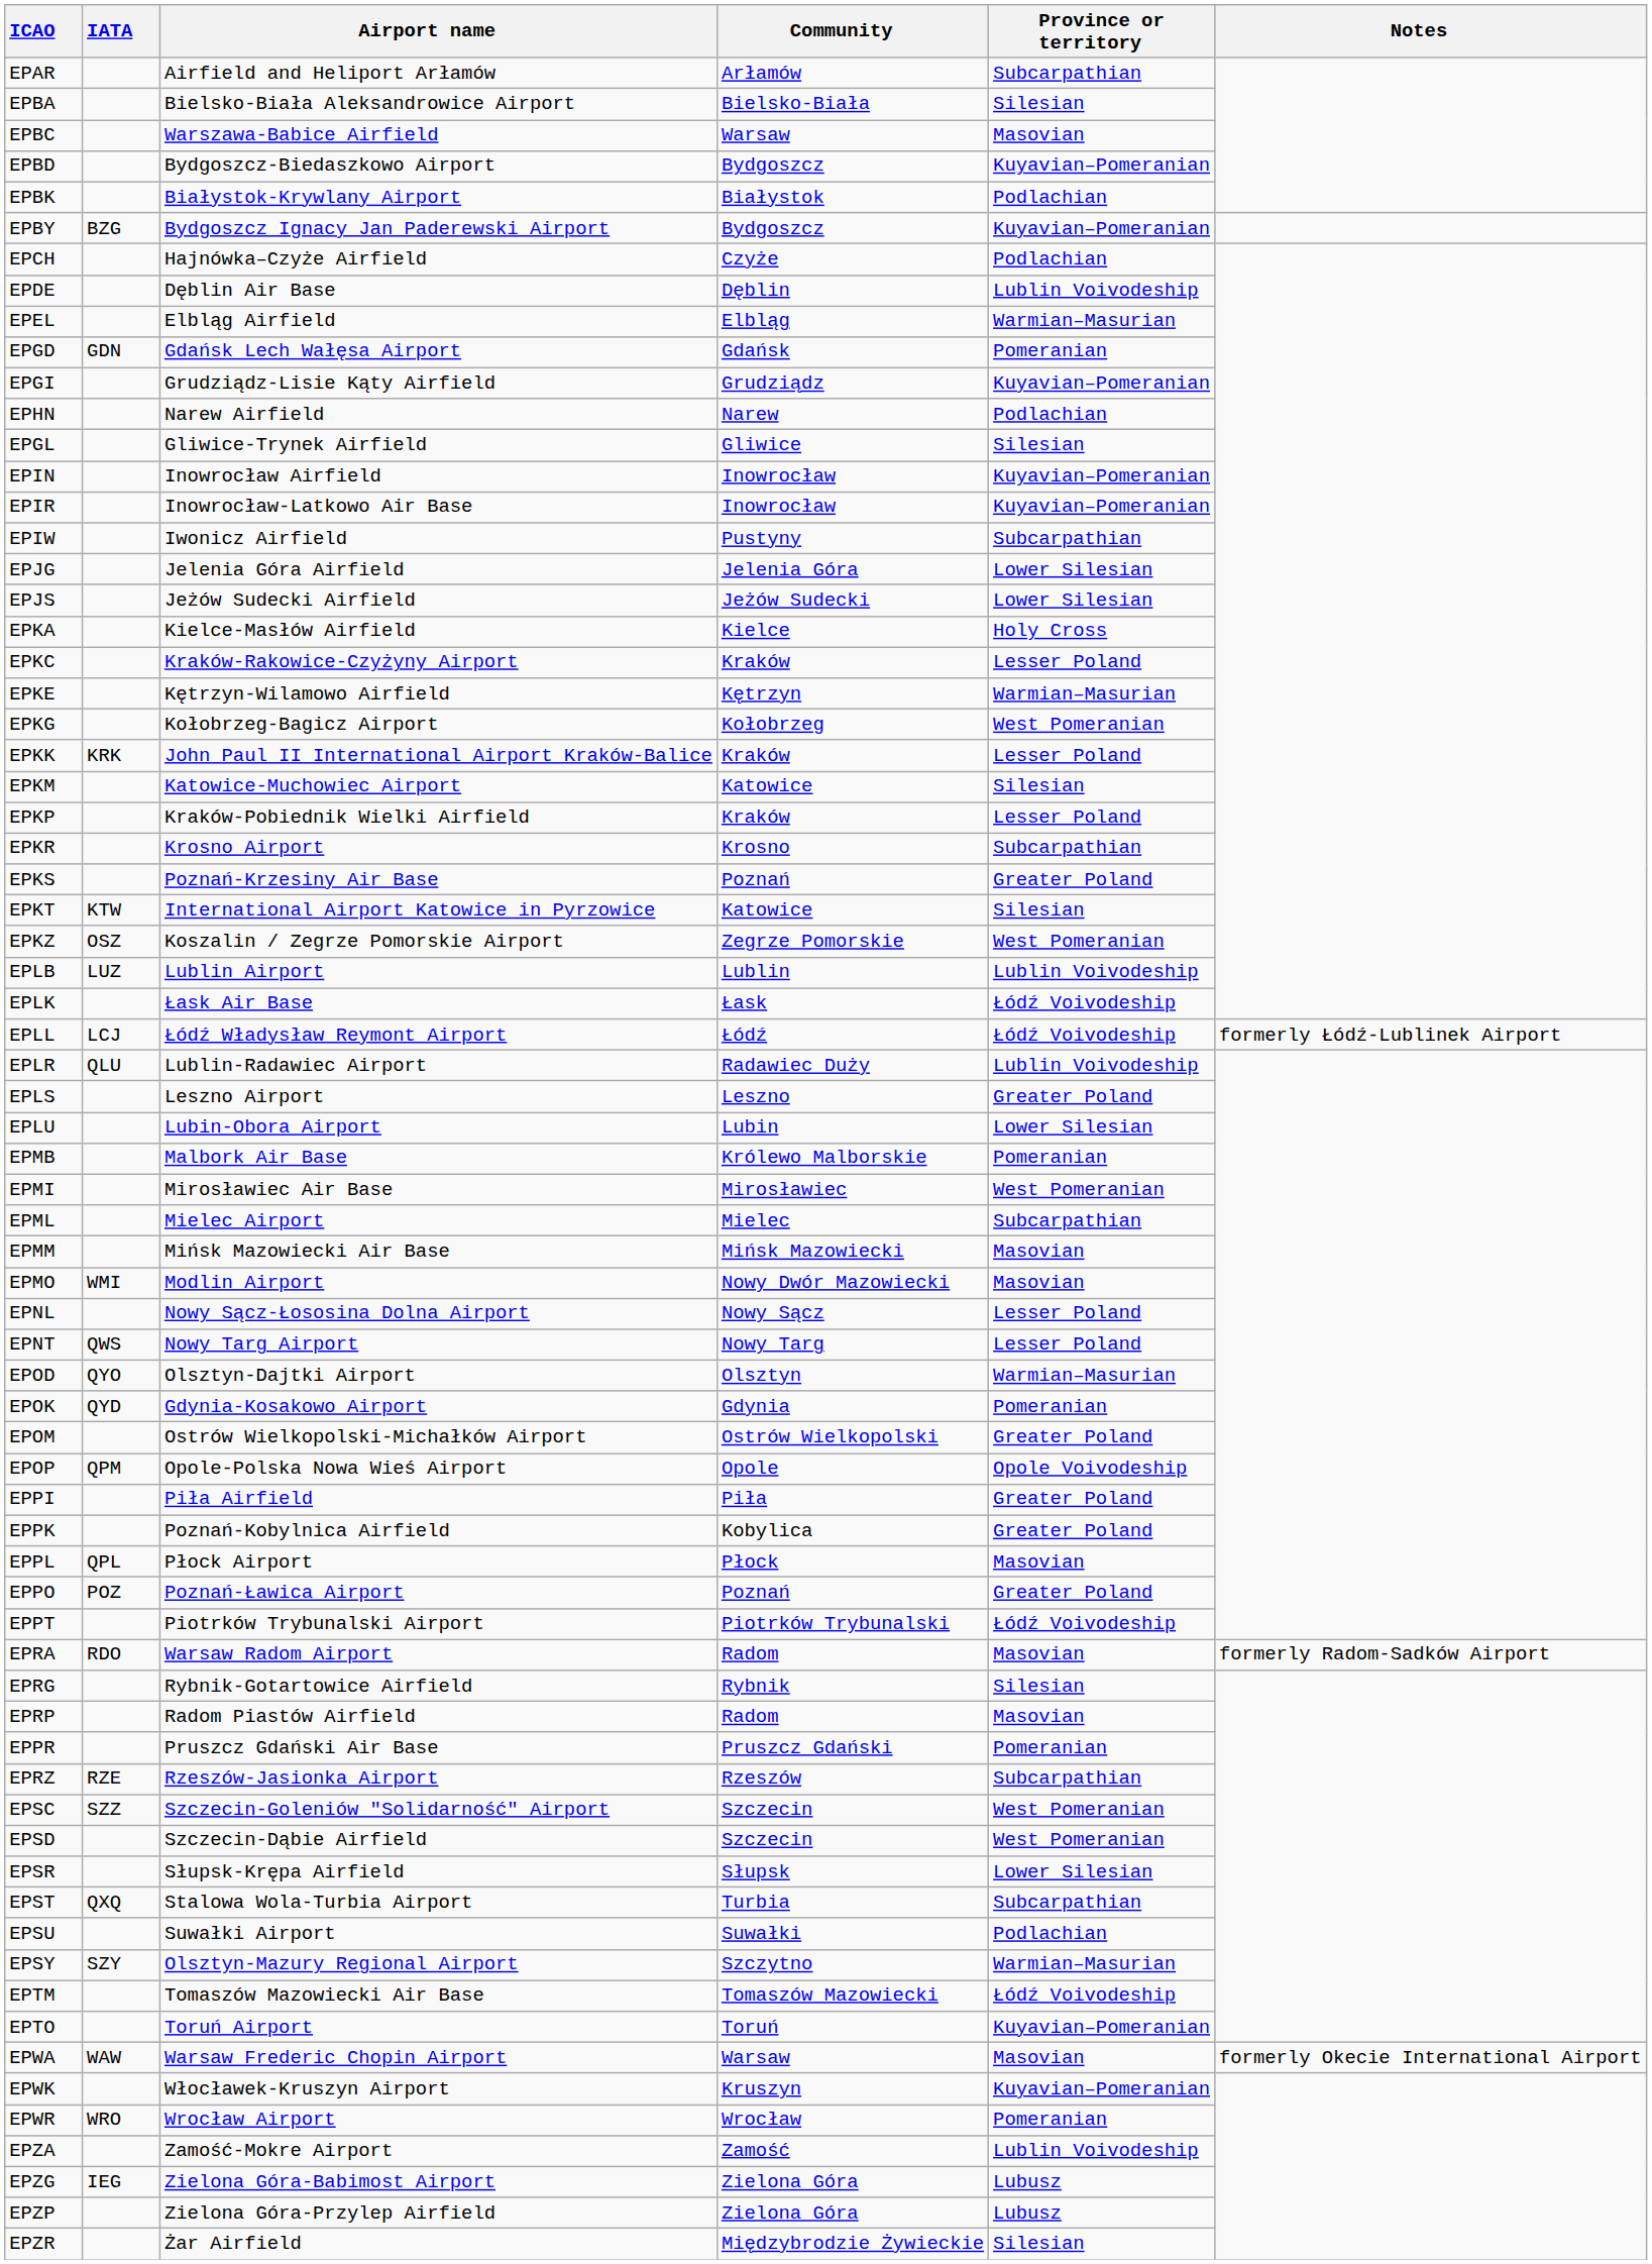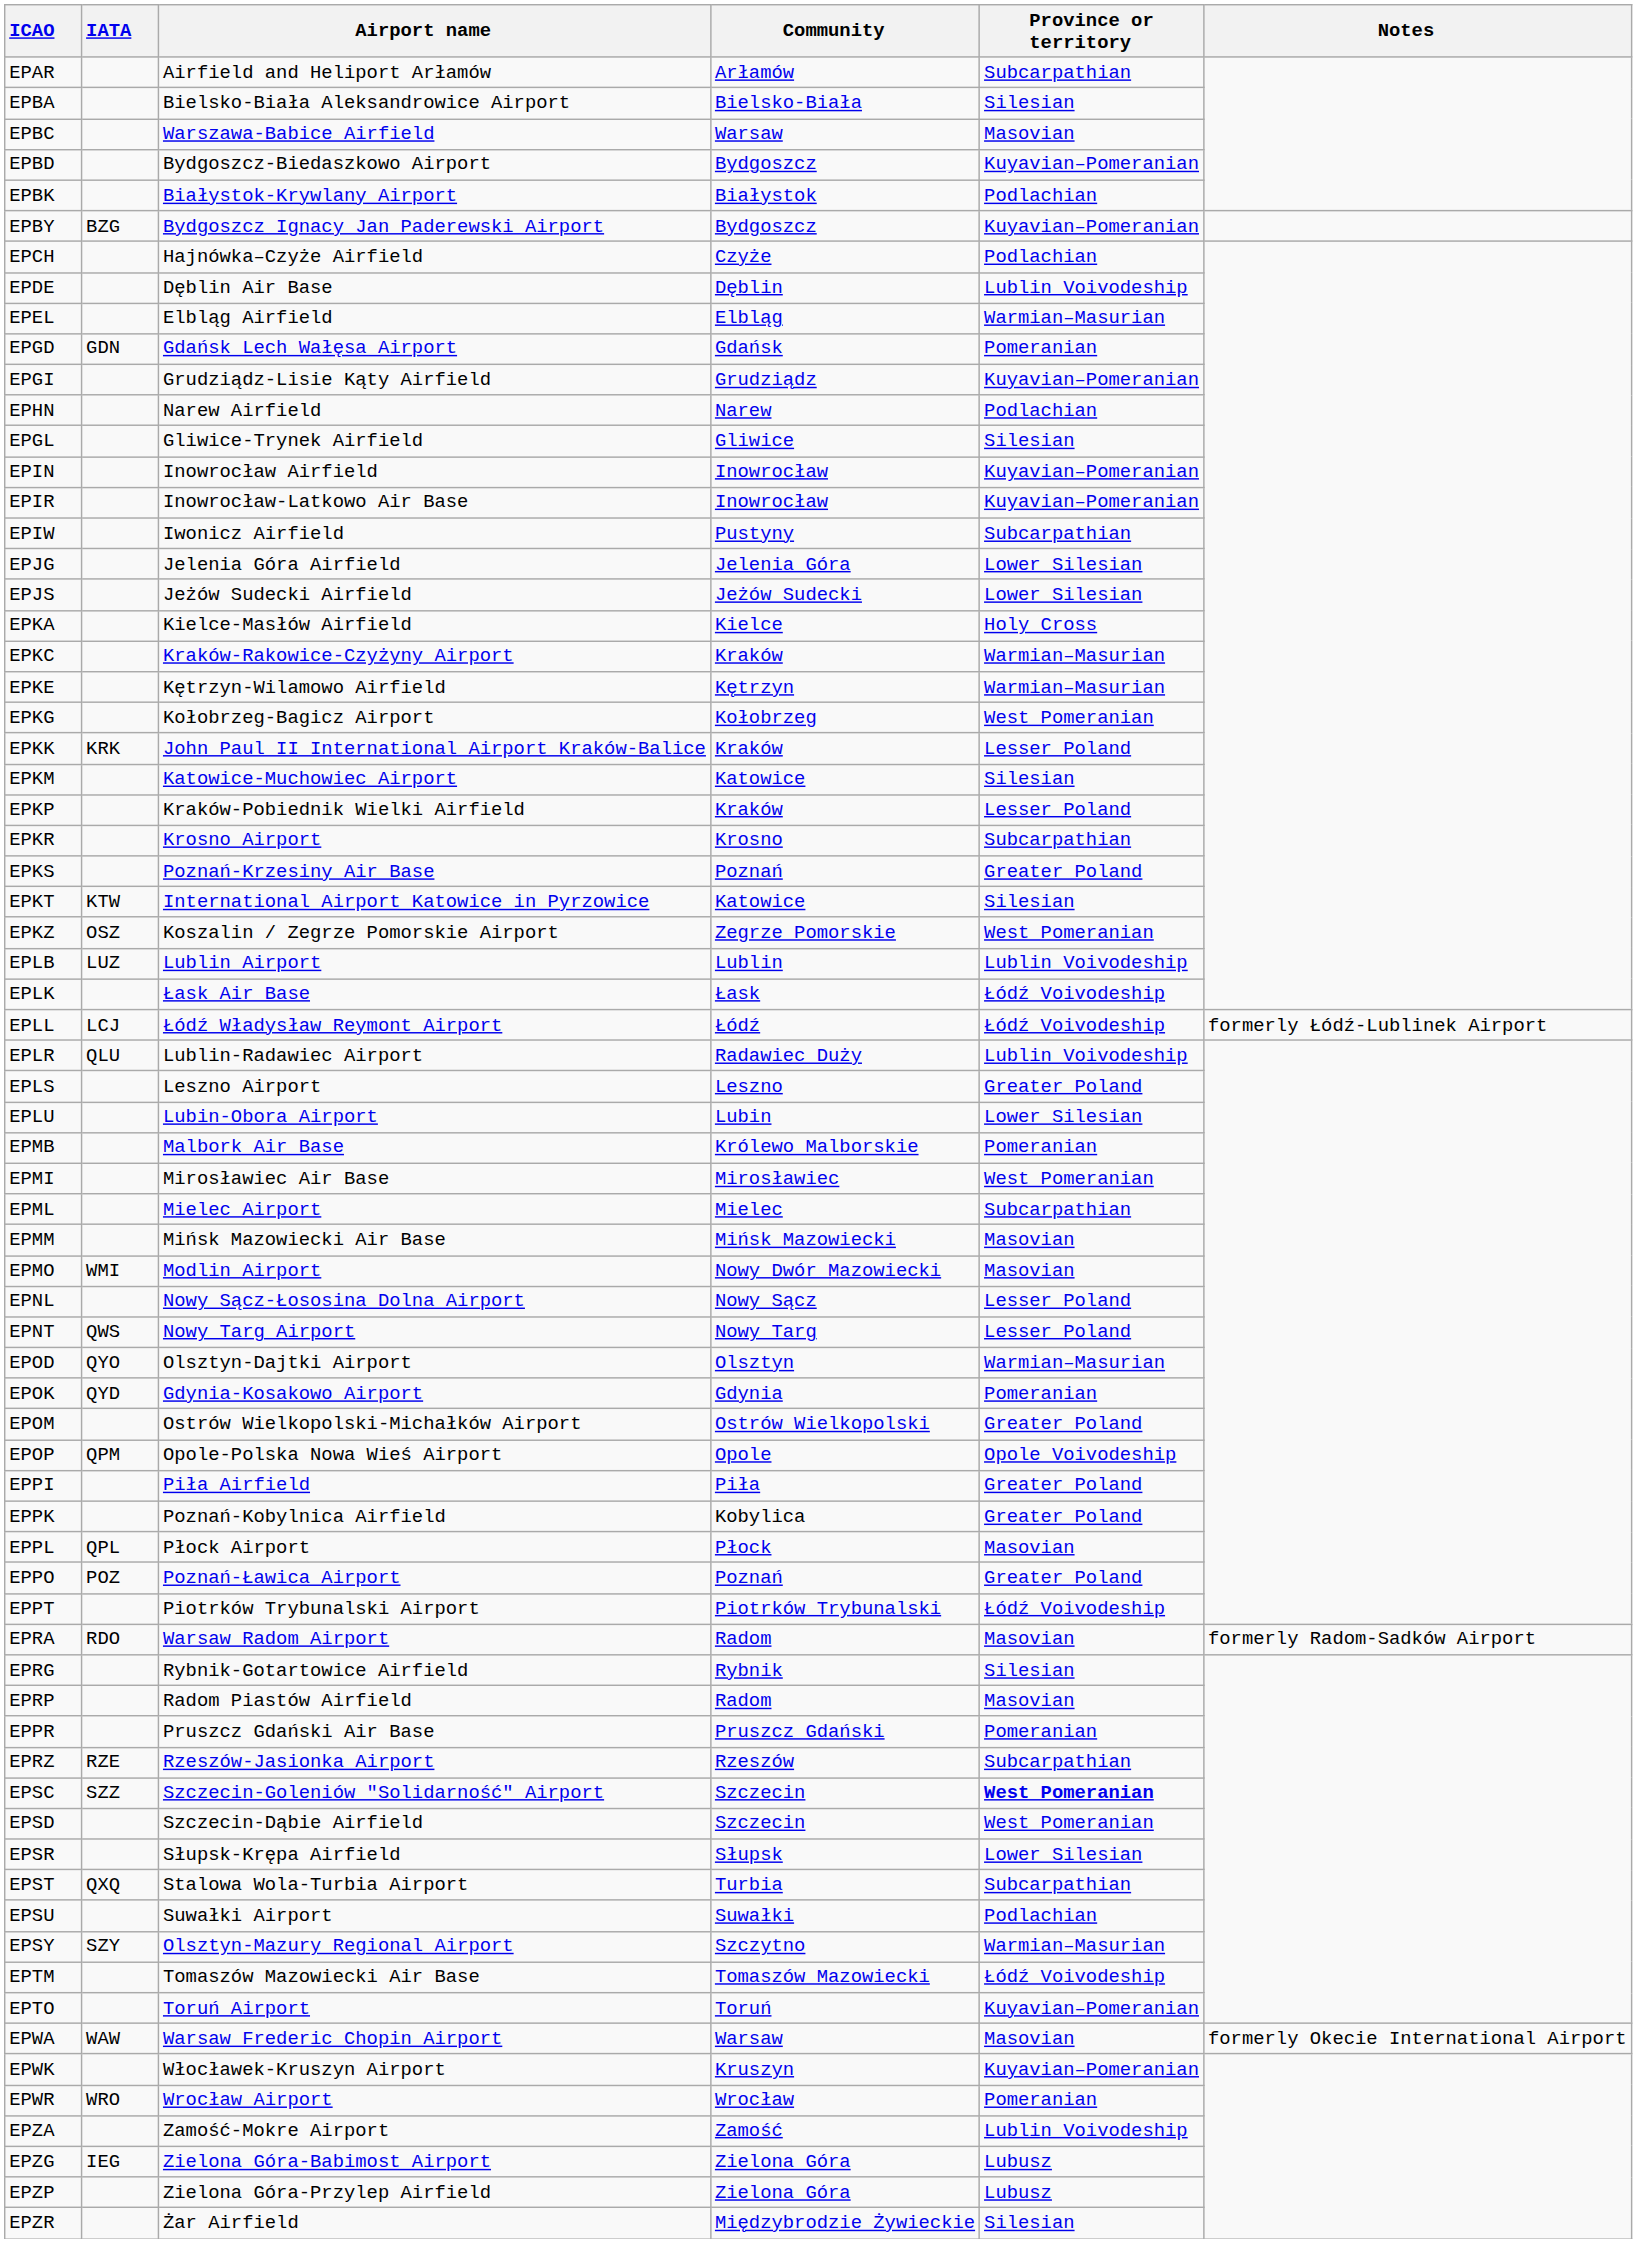EPKC | Province or territory: Lesser Poland -> Warmian–Masurian
EPSC | Province or territory: normal -> bold
